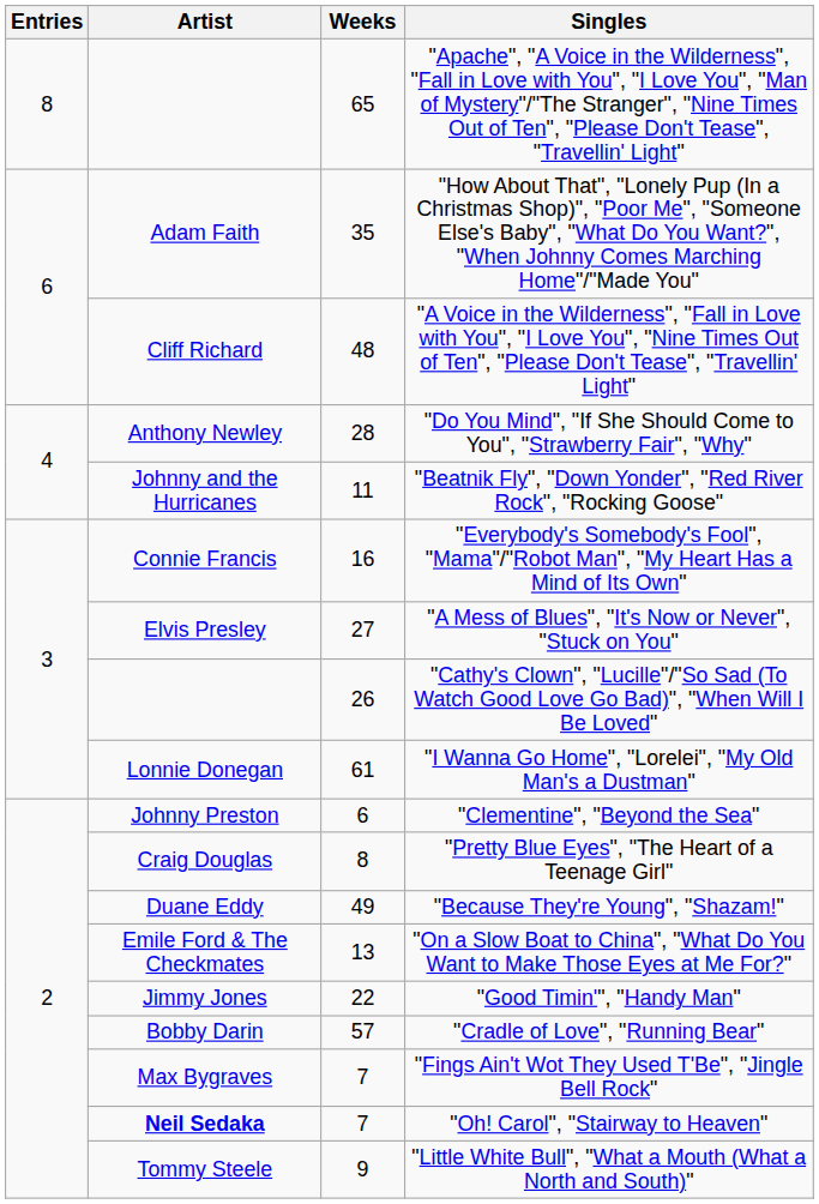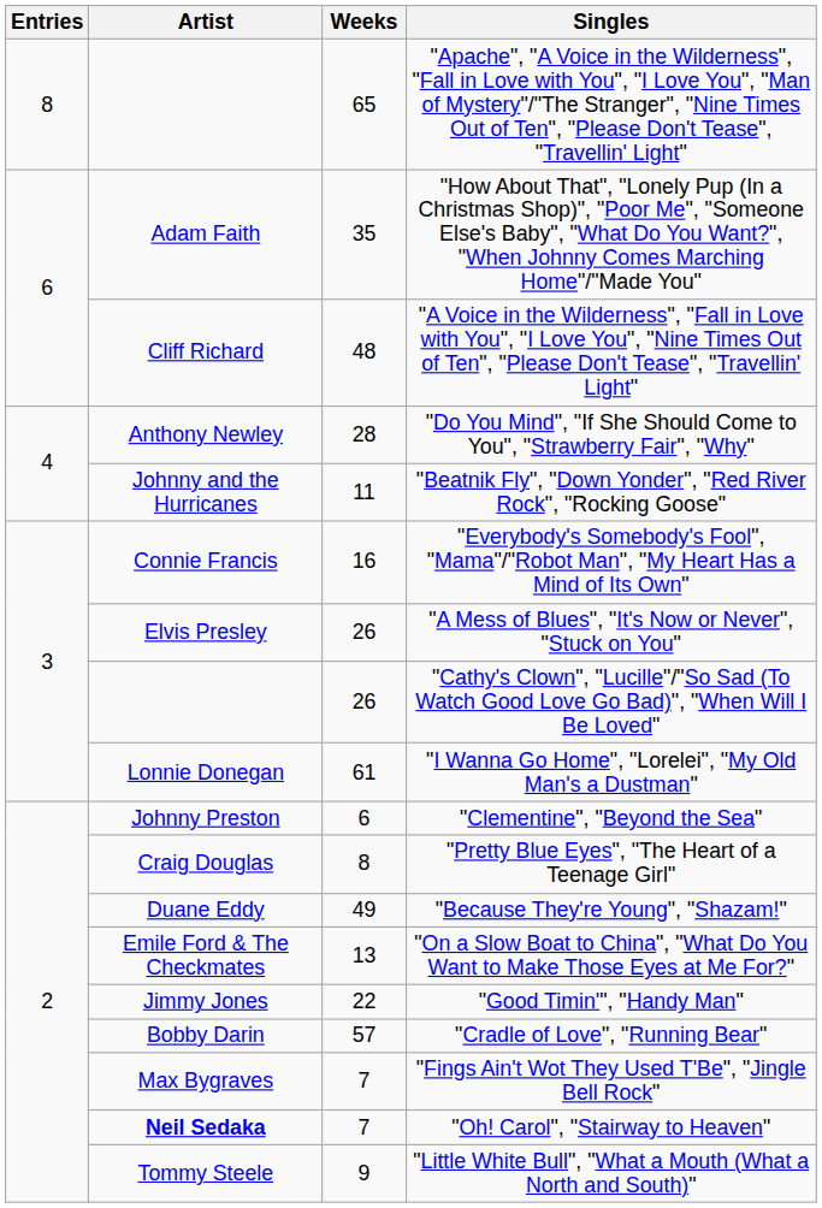"A Mess of Blues", "It's Now or Never", "Stuck on You" | Weeks: 27 -> 26
